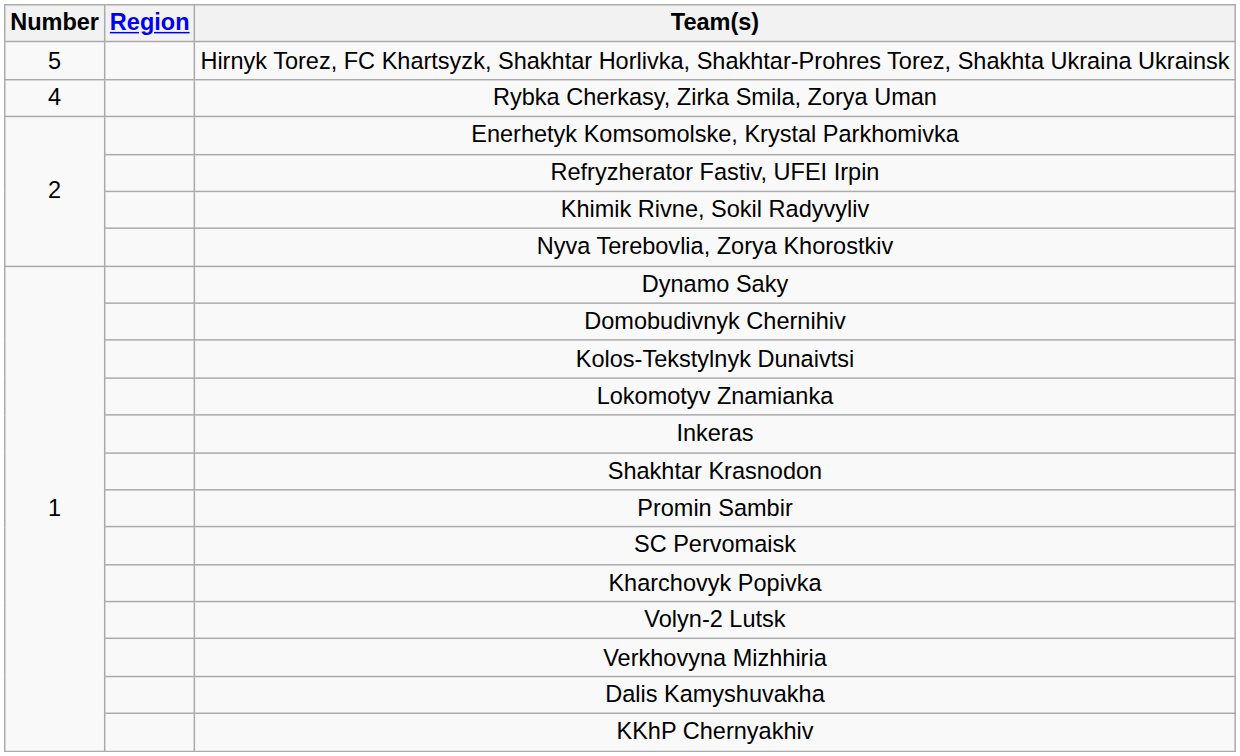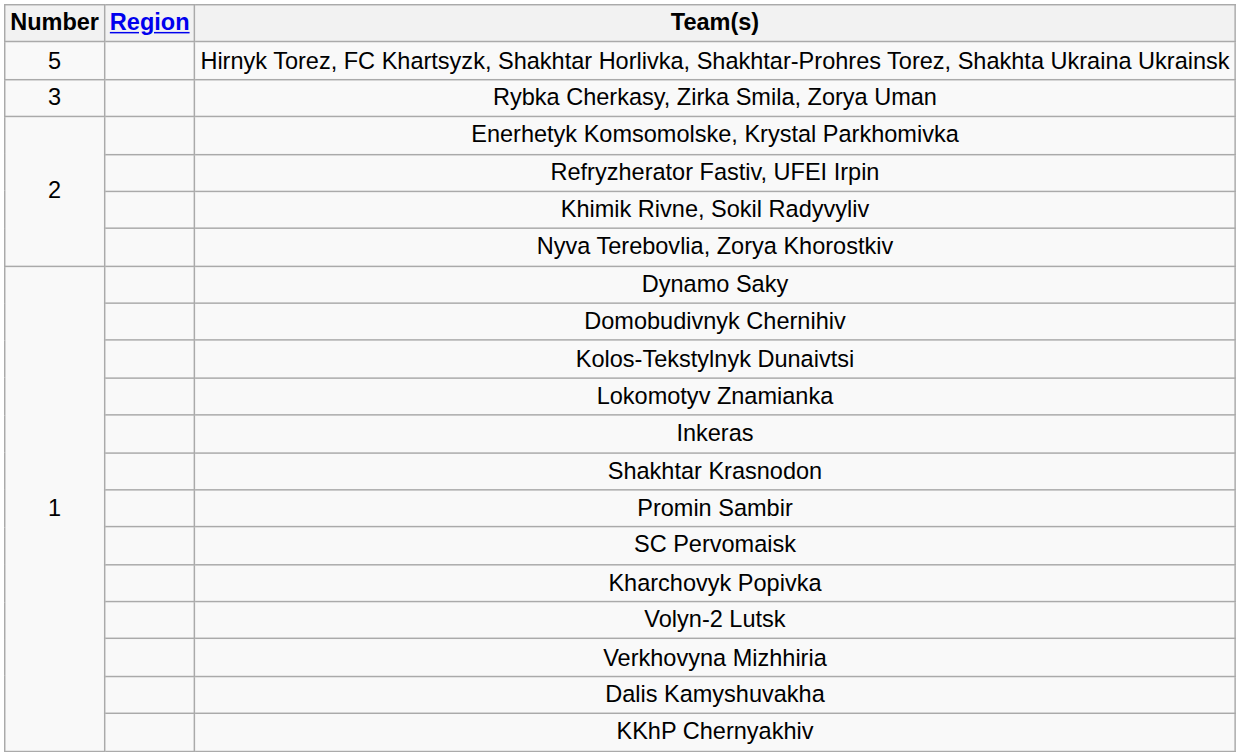Rybka Cherkasy, Zirka Smila, Zorya Uman | Number: 4 -> 3
